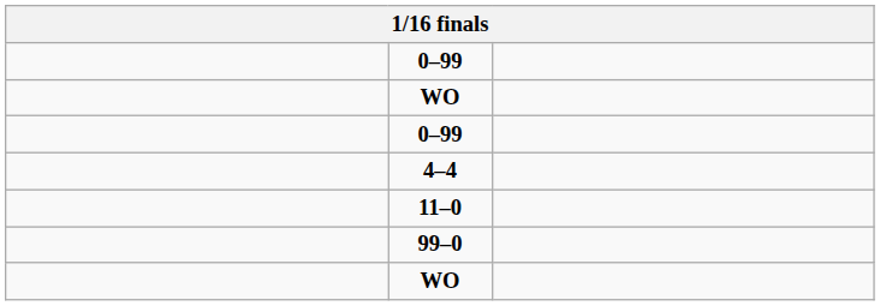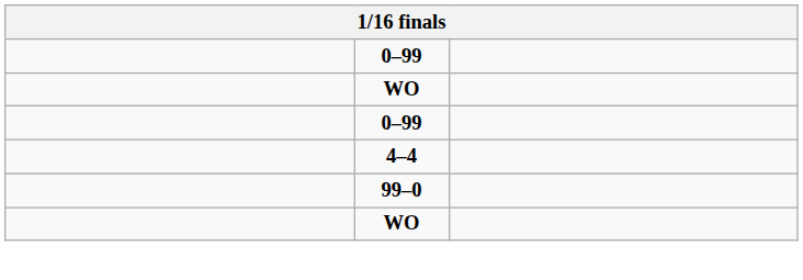- row: 11–0
